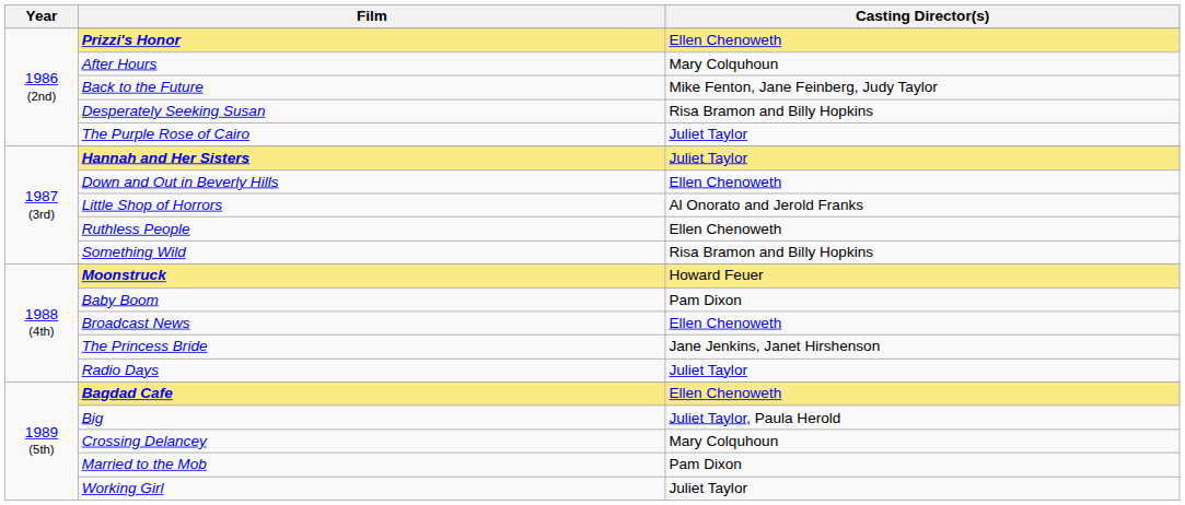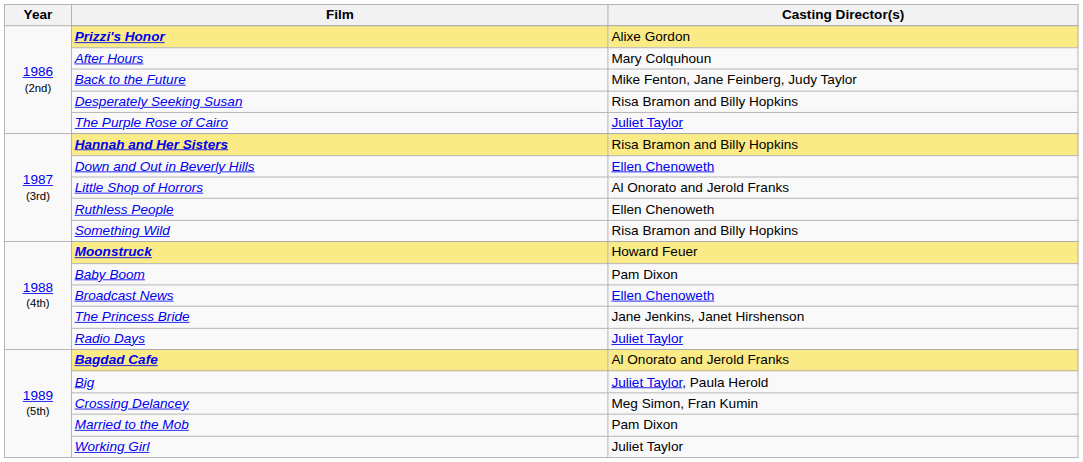Prizzi's Honor | Casting Director(s): Ellen Chenoweth -> Alixe Gordon
Hannah and Her Sisters | Casting Director(s): Juliet Taylor -> Risa Bramon and Billy Hopkins
Bagdad Cafe | Casting Director(s): Ellen Chenoweth -> Al Onorato and Jerold Franks
Crossing Delancey | Casting Director(s): Mary Colquhoun -> Meg Simon, Fran Kumin
